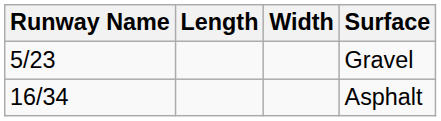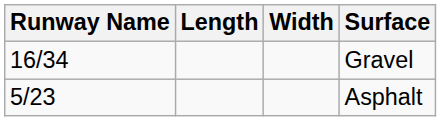Gravel | Runway Name: 5/23 -> 16/34
Asphalt | Runway Name: 16/34 -> 5/23
